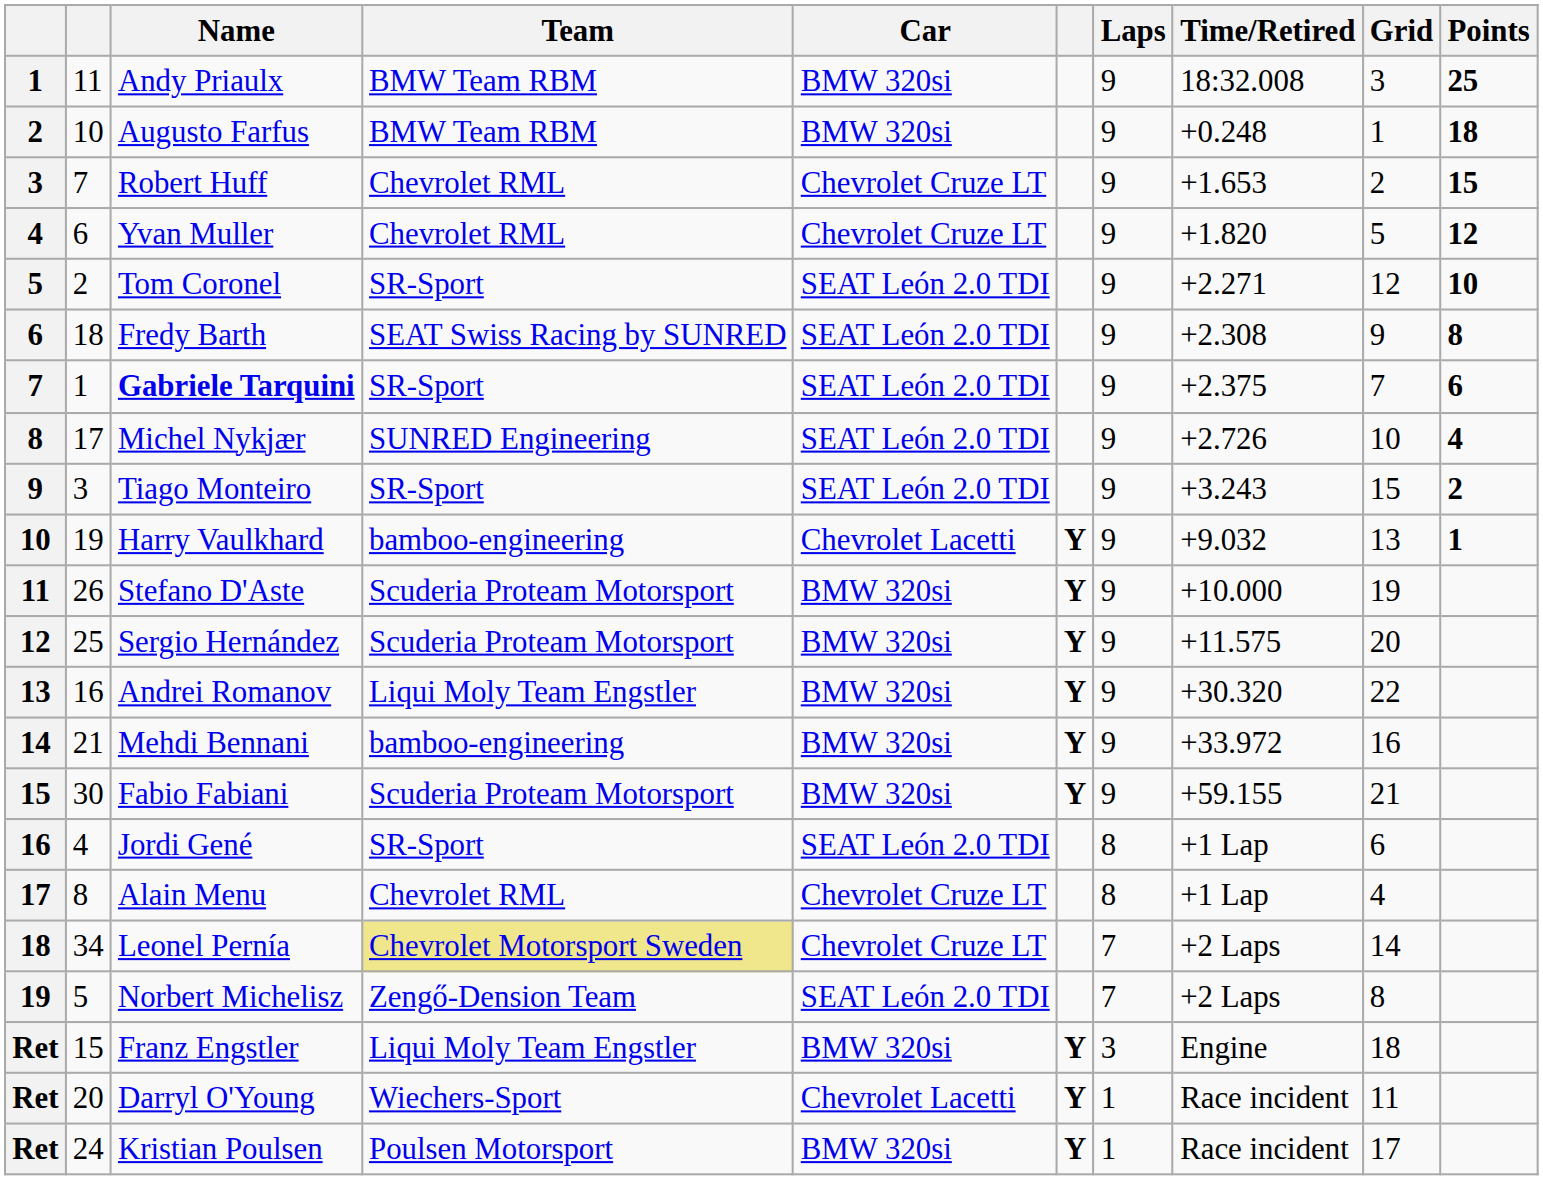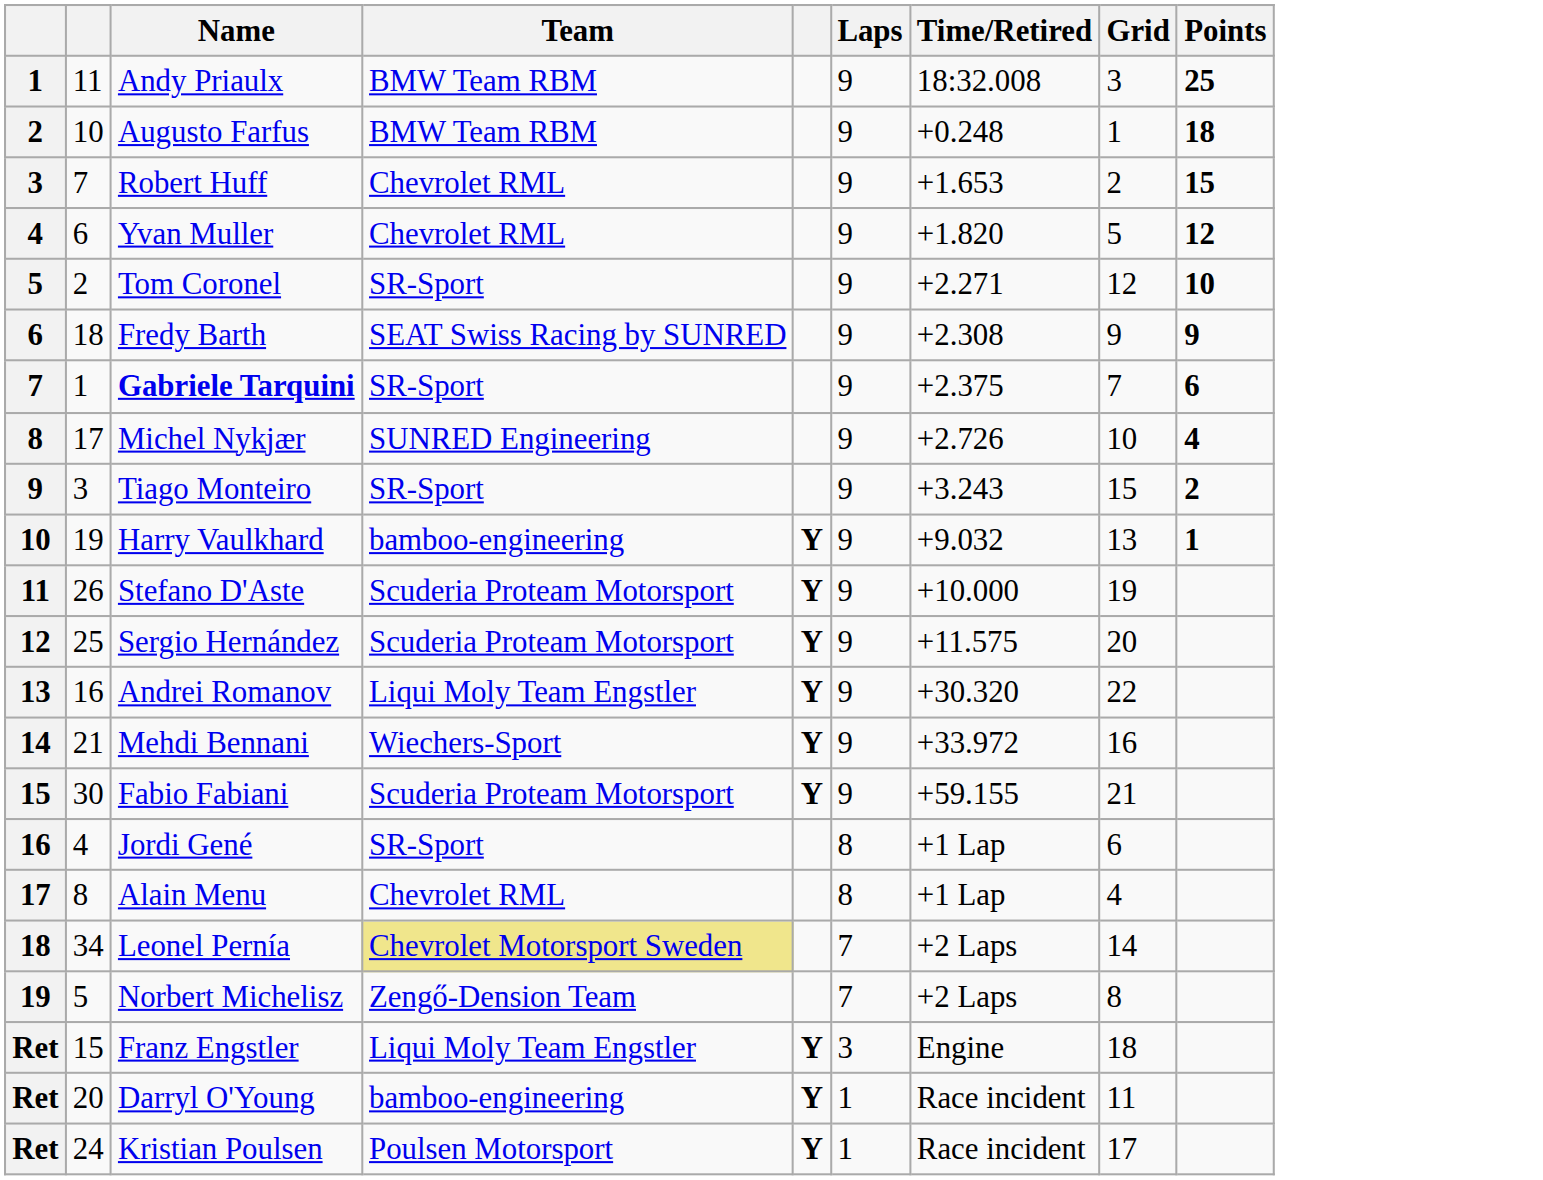- column: Car | BMW 320si | BMW 320si | Chevrolet Cruze LT | Chevrolet Cruze LT | SEAT León 2.0 TDI | SEAT León 2.0 TDI | SEAT León 2.0 TDI | SEAT León 2.0 TDI | SEAT León 2.0 TDI | Chevrolet Lacetti | BMW 320si | BMW 320si | BMW 320si | BMW 320si | BMW 320si | SEAT León 2.0 TDI | Chevrolet Cruze LT | Chevrolet Cruze LT | SEAT León 2.0 TDI | BMW 320si | Chevrolet Lacetti | BMW 320si
Fredy Barth | Points: 8 -> 9
Mehdi Bennani | Team: bamboo-engineering -> Wiechers-Sport
Darryl O'Young | Team: Wiechers-Sport -> bamboo-engineering
